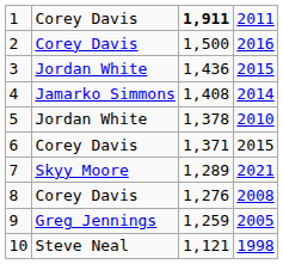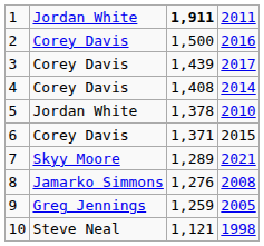1 | column 2: Corey Davis -> Jordan White
3 | column 2: Jordan White -> Corey Davis
3 | column 3: 1,436 -> 1,439
3 | column 4: 2015 -> 2017
4 | column 2: Jamarko Simmons -> Corey Davis
8 | column 2: Corey Davis -> Jamarko Simmons
